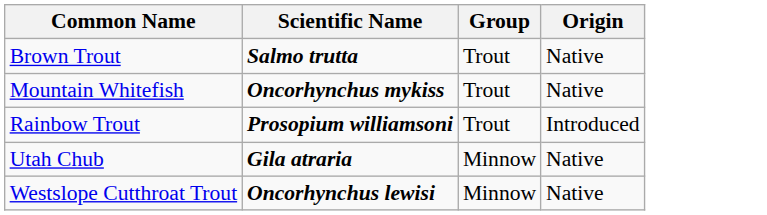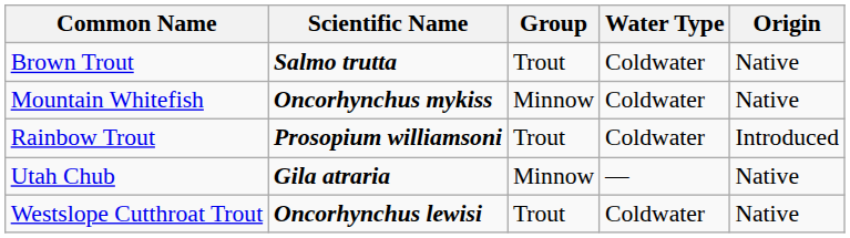+ column: Water Type | Coldwater | Coldwater | Coldwater | — | Coldwater
Mountain Whitefish | Group: Trout -> Minnow
Westslope Cutthroat Trout | Group: Minnow -> Trout
